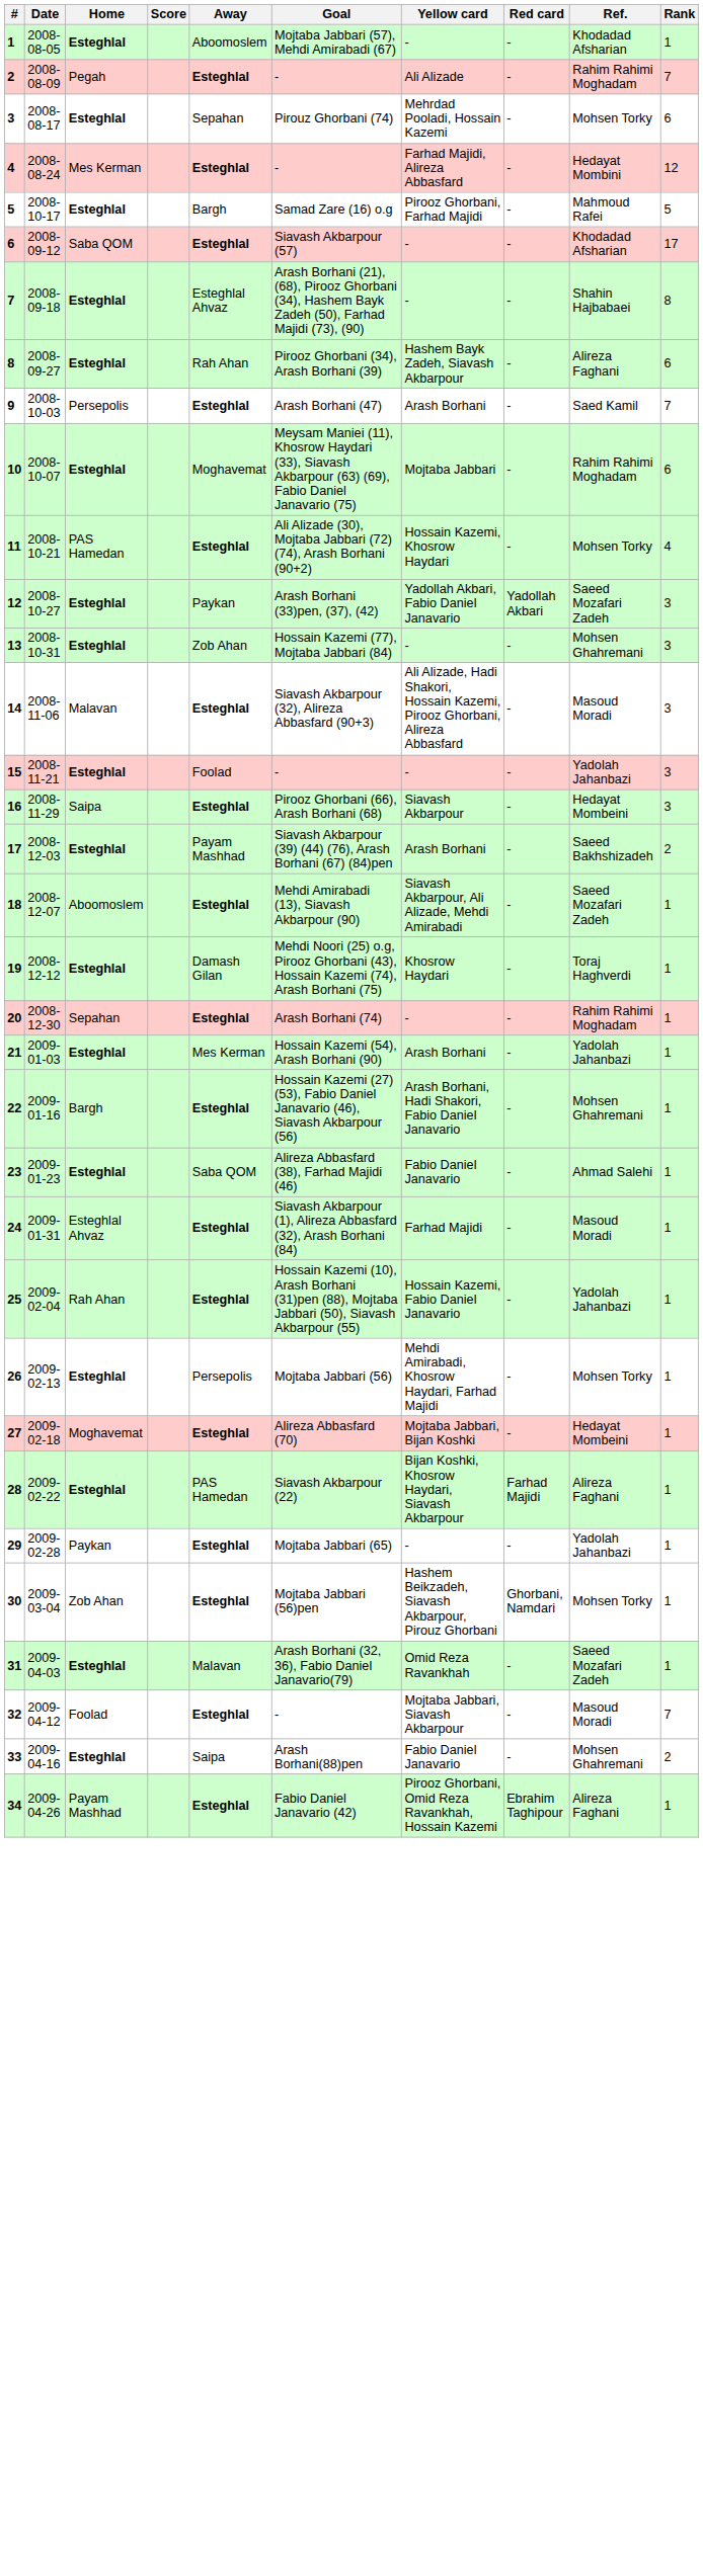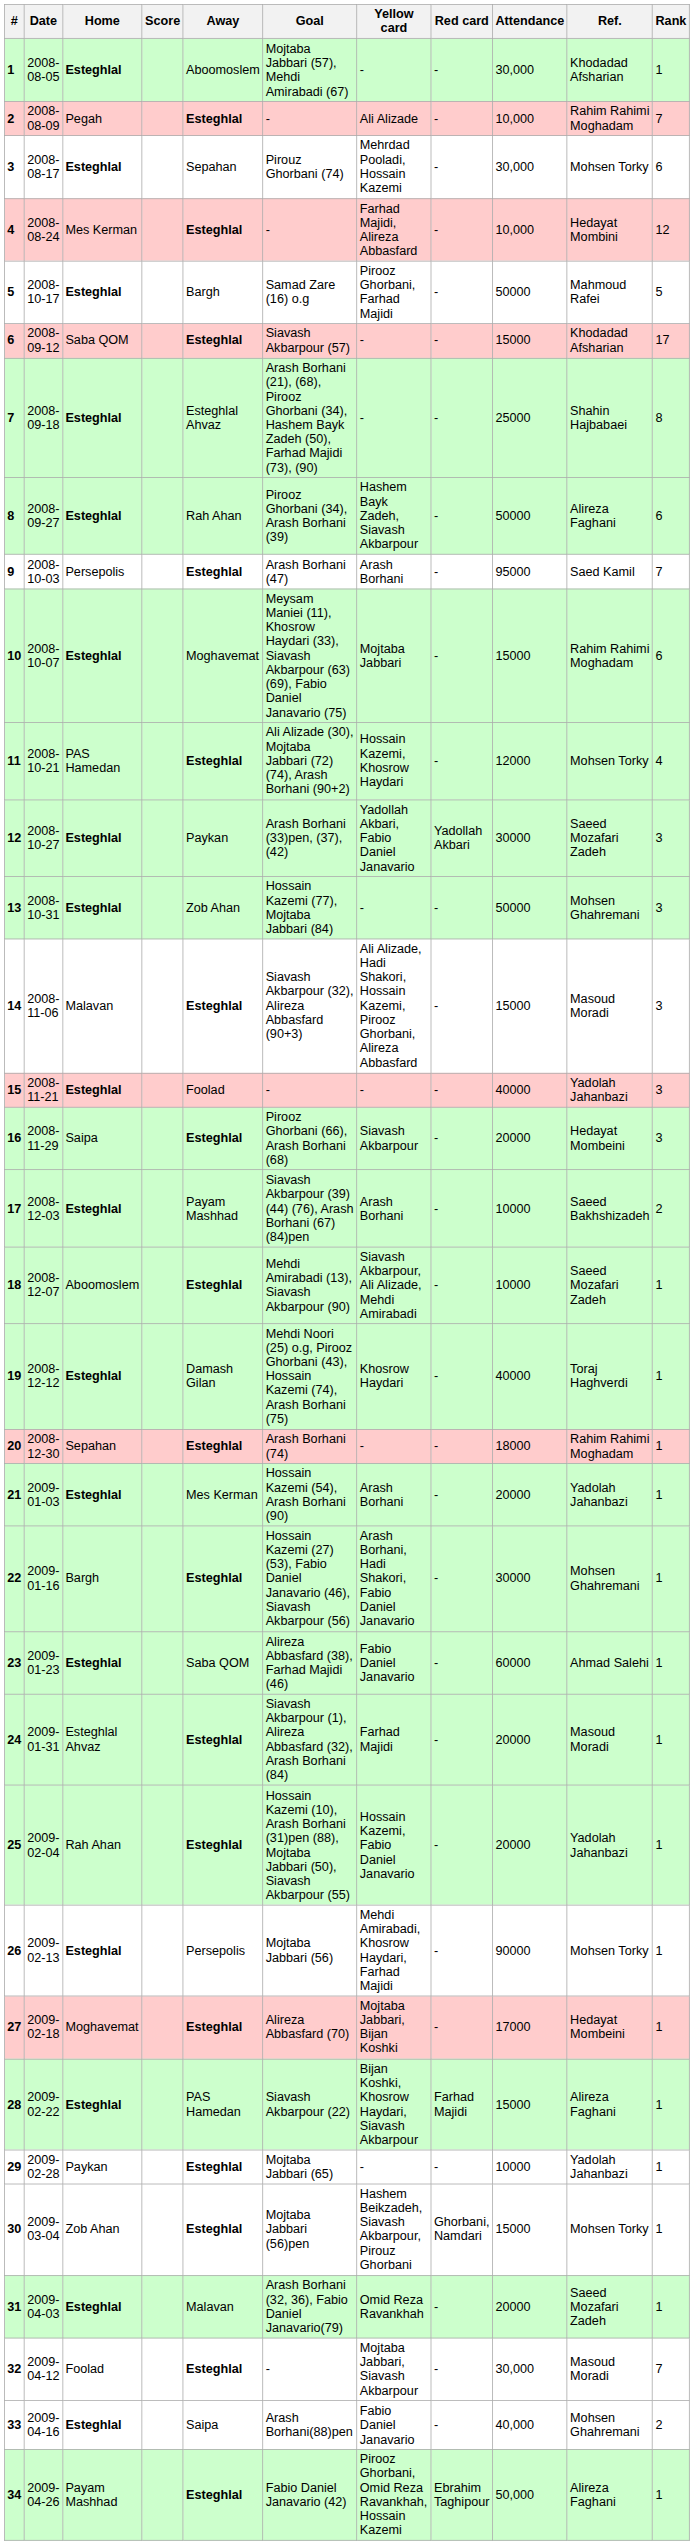+ column: Attendance | 30,000 | 10,000 | 30,000 | 10,000 | 50000 | 15000 | 25000 | 50000 | 95000 | 15000 | 12000 | 30000 | 50000 | 15000 | 40000 | 20000 | 10000 | 10000 | 40000 | 18000 | 20000 | 30000 | 60000 | 20000 | 20000 | 90000 | 17000 | 15000 | 10000 | 15000 | 20000 | 30,000 | 40,000 | 50,000
